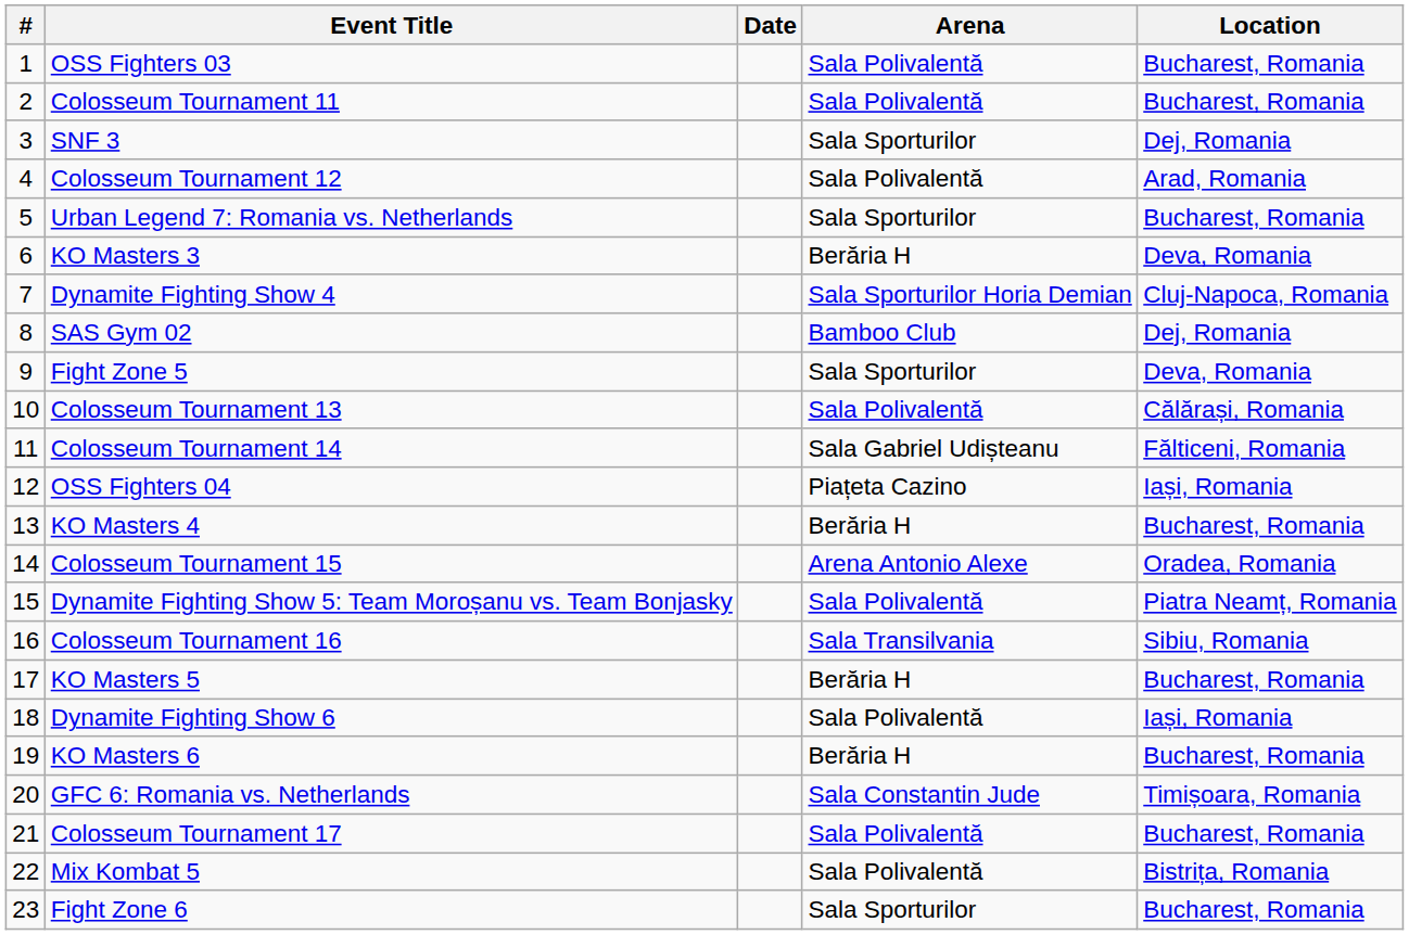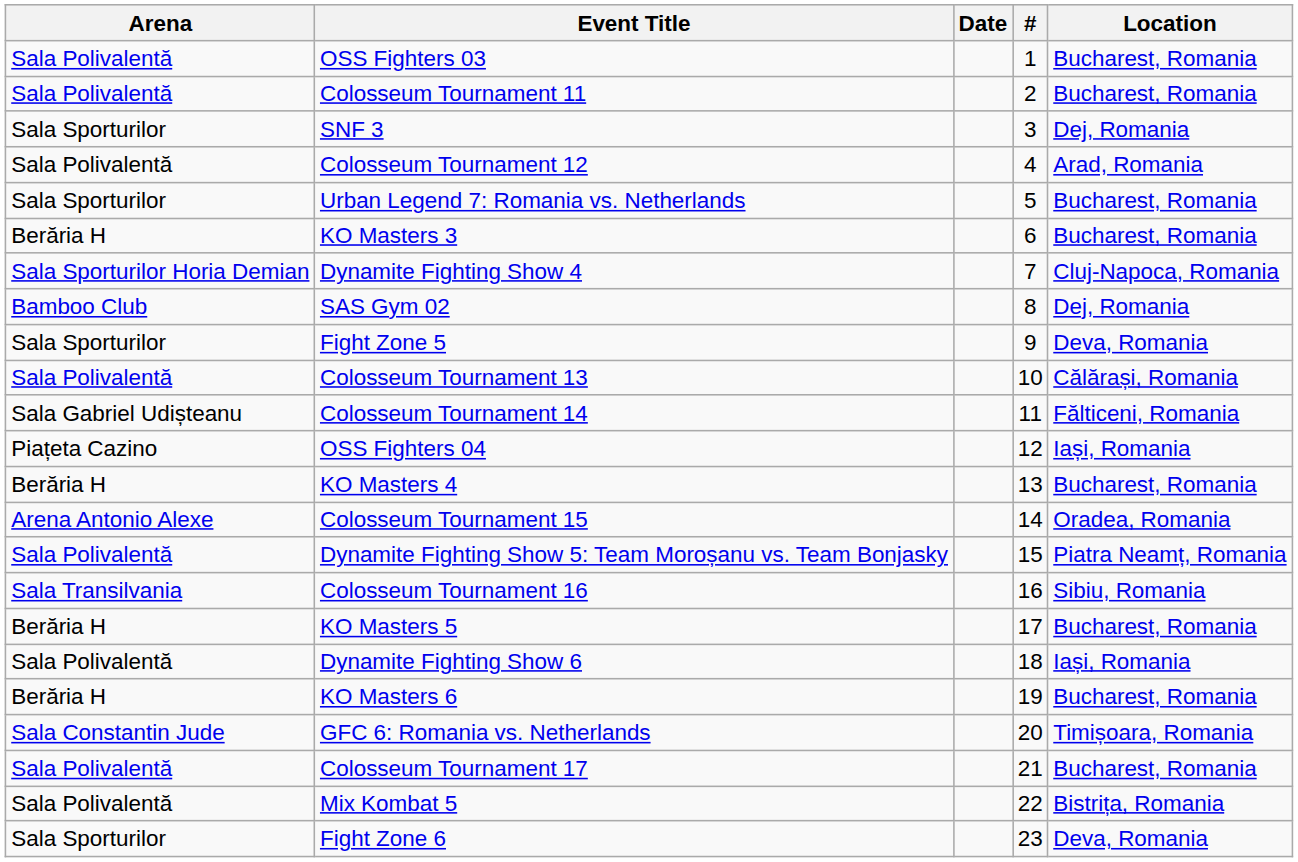columns swapped: # <-> Arena
KO Masters 3 | Location: Deva, Romania -> Bucharest, Romania
Fight Zone 6 | Location: Bucharest, Romania -> Deva, Romania
